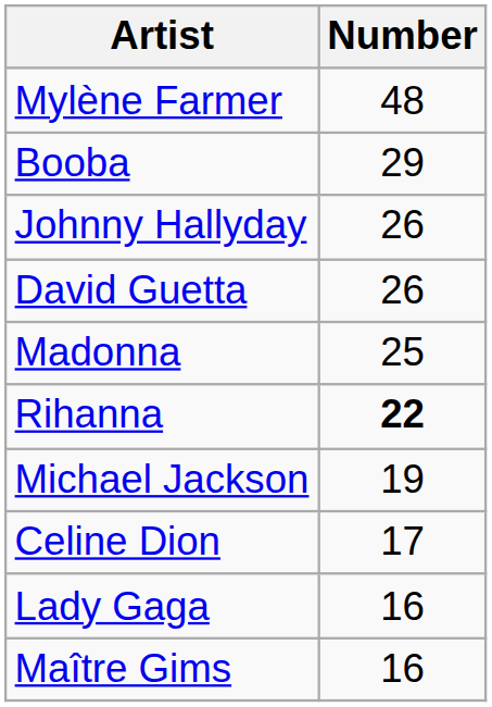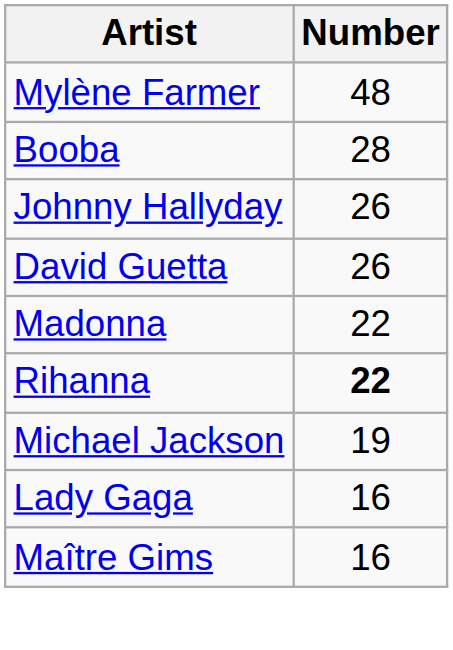Booba | Number: 29 -> 28
Madonna | Number: 25 -> 22
- row: Celine Dion | 17
